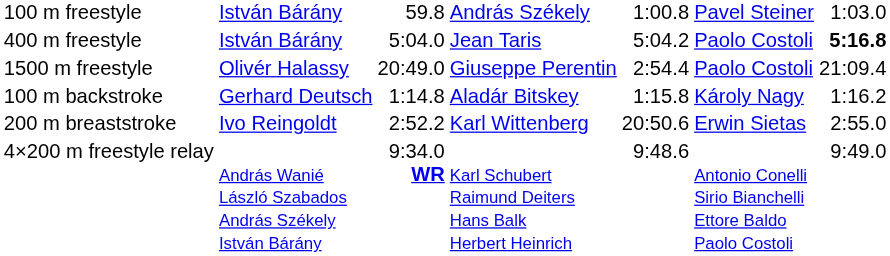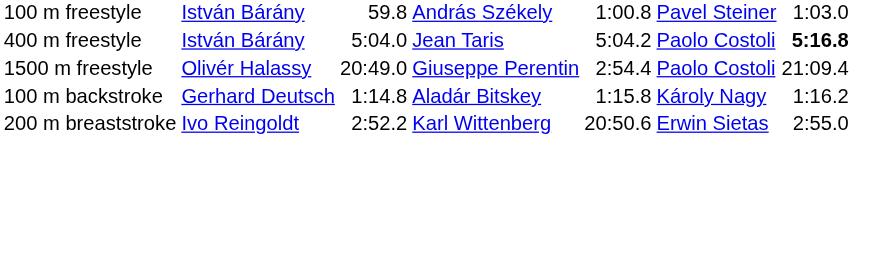- row: 4×200 m freestyle relay | András Wanié László Szabados András Székely István Bárány | 9:34.0 WR | Karl Schubert Raimund Deiters Hans Balk Herbert Heinrich | 9:48.6 | Antonio Conelli Sirio Bianchelli Ettore Baldo Paolo Costoli | 9:49.0
